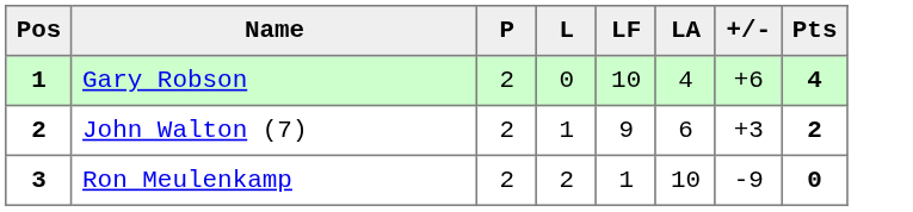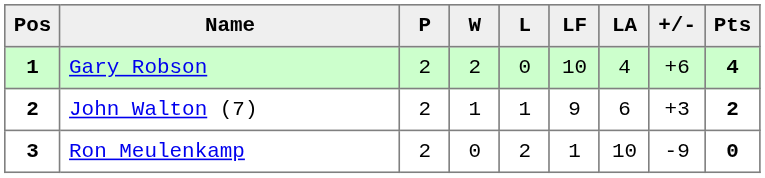+ column: W | 2 | 1 | 0
